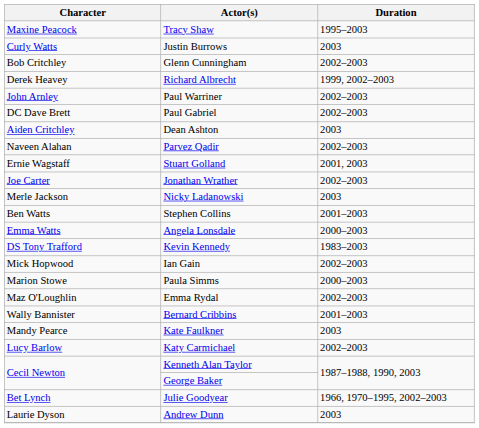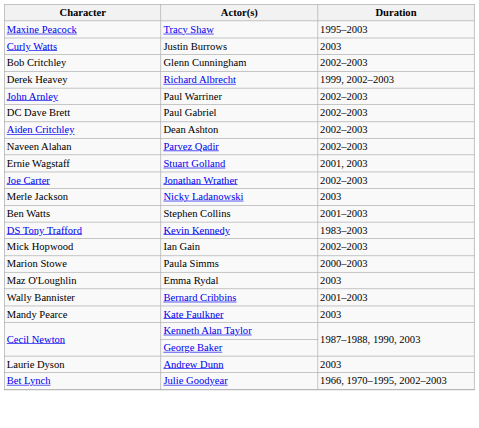Dean Ashton | Duration: 2003 -> 2002–2003
- row: Emma Watts | Angela Lonsdale | 2000–2003
Emma Rydal | Duration: 2002–2003 -> 2003
- row: Lucy Barlow | Katy Carmichael | 2002–2003
rows swapped: Andrew Dunn <-> Julie Goodyear
